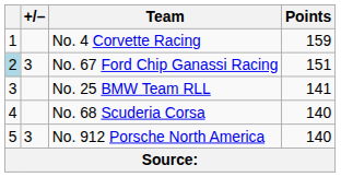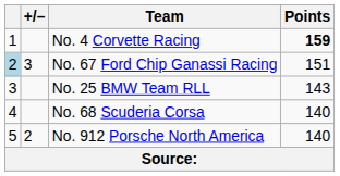No. 4 Corvette Racing | Points: normal -> bold
No. 25 BMW Team RLL | Points: 141 -> 143
No. 912 Porsche North America | +/–: 3 -> 2
